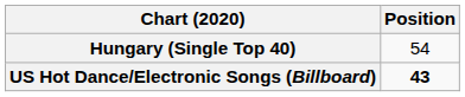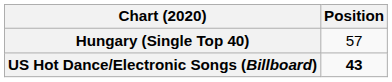Hungary (Single Top 40) | Position: 54 -> 57
